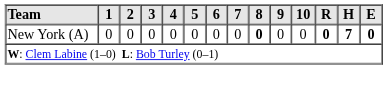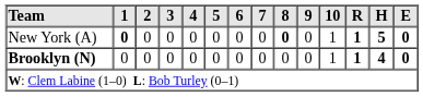New York (A) | 1: normal -> bold
New York (A) | 10: 0 -> 1
New York (A) | R: 0 -> 1
New York (A) | H: 7 -> 5
+ row: Brooklyn (N) | 0 | 0 | 0 | 0 | 0 | 0 | 0 | 0 | 0 | 1 | 1 | 4 | 0
